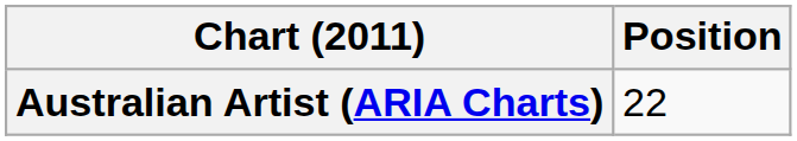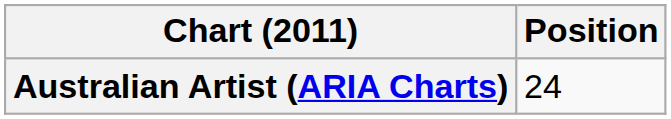Australian Artist (ARIA Charts) | Position: 22 -> 24
